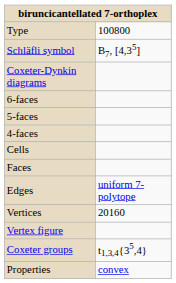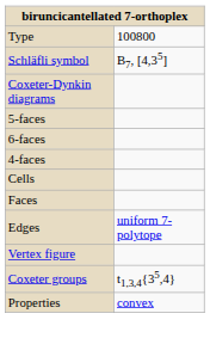rows swapped: 6-faces <-> 5-faces
- row: Vertices | 20160
